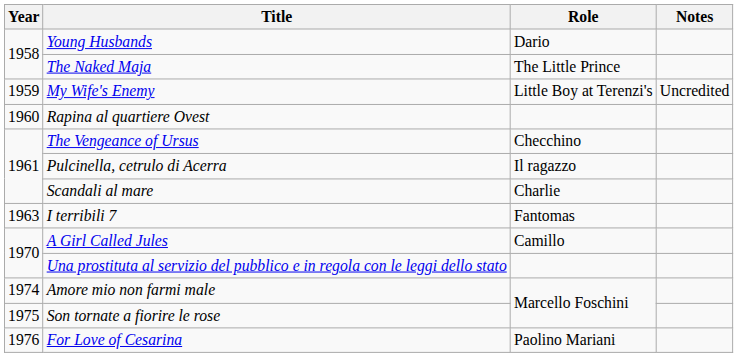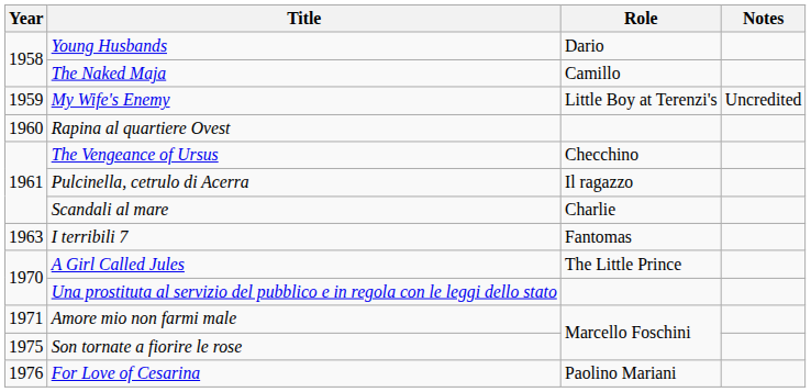The Naked Maja | Role: The Little Prince -> Camillo
A Girl Called Jules | Role: Camillo -> The Little Prince
Amore mio non farmi male | Year: 1974 -> 1971
